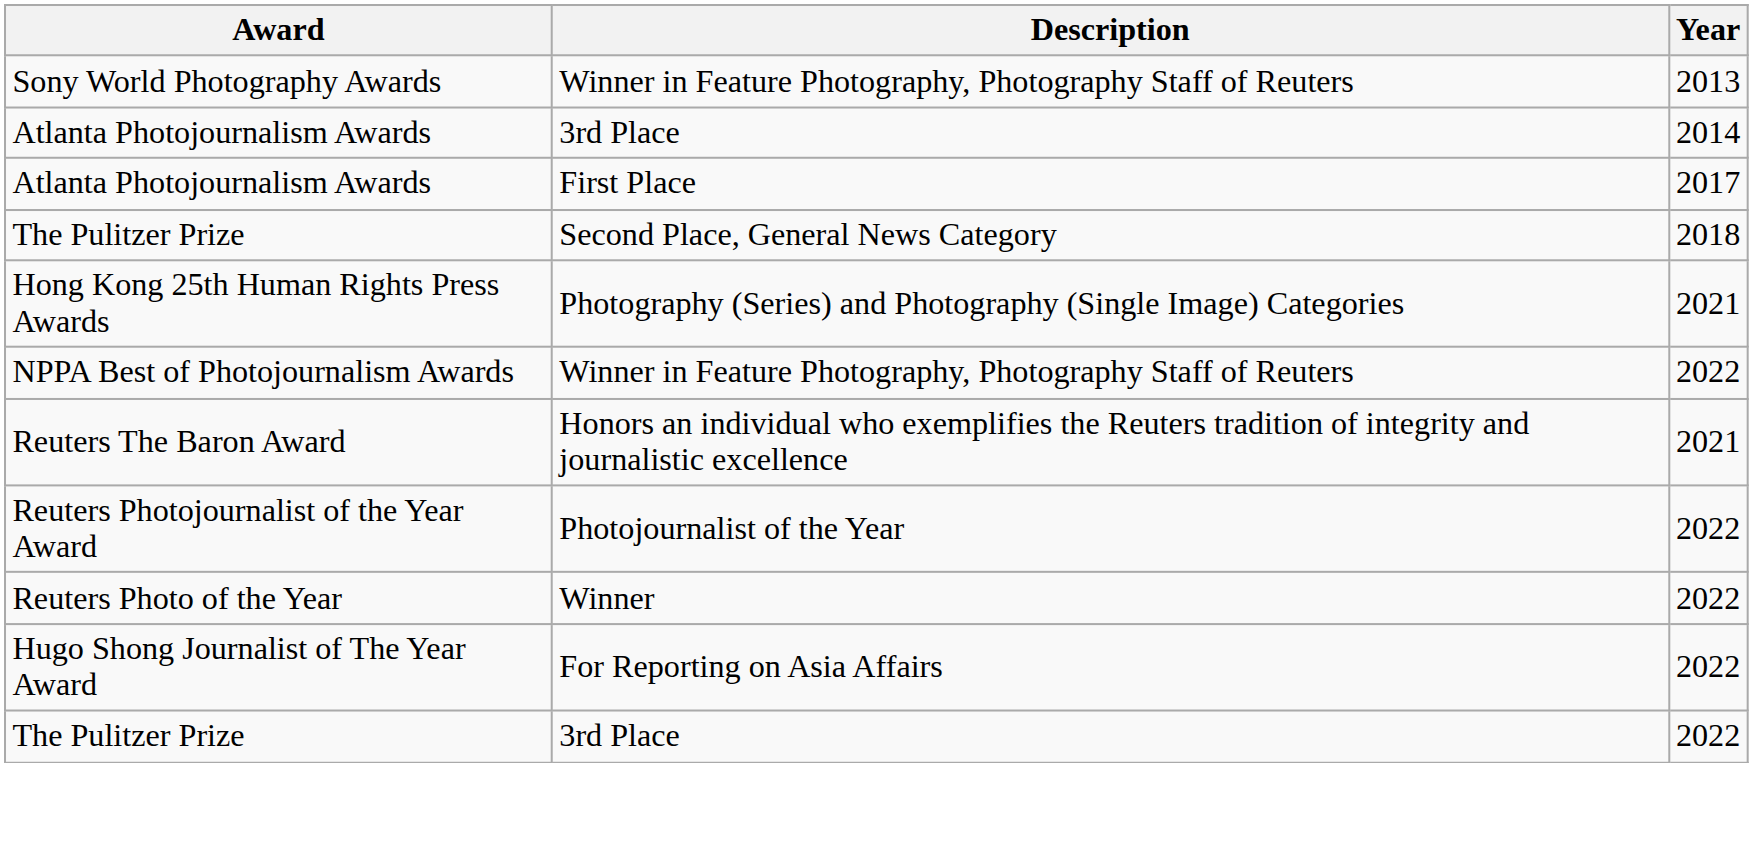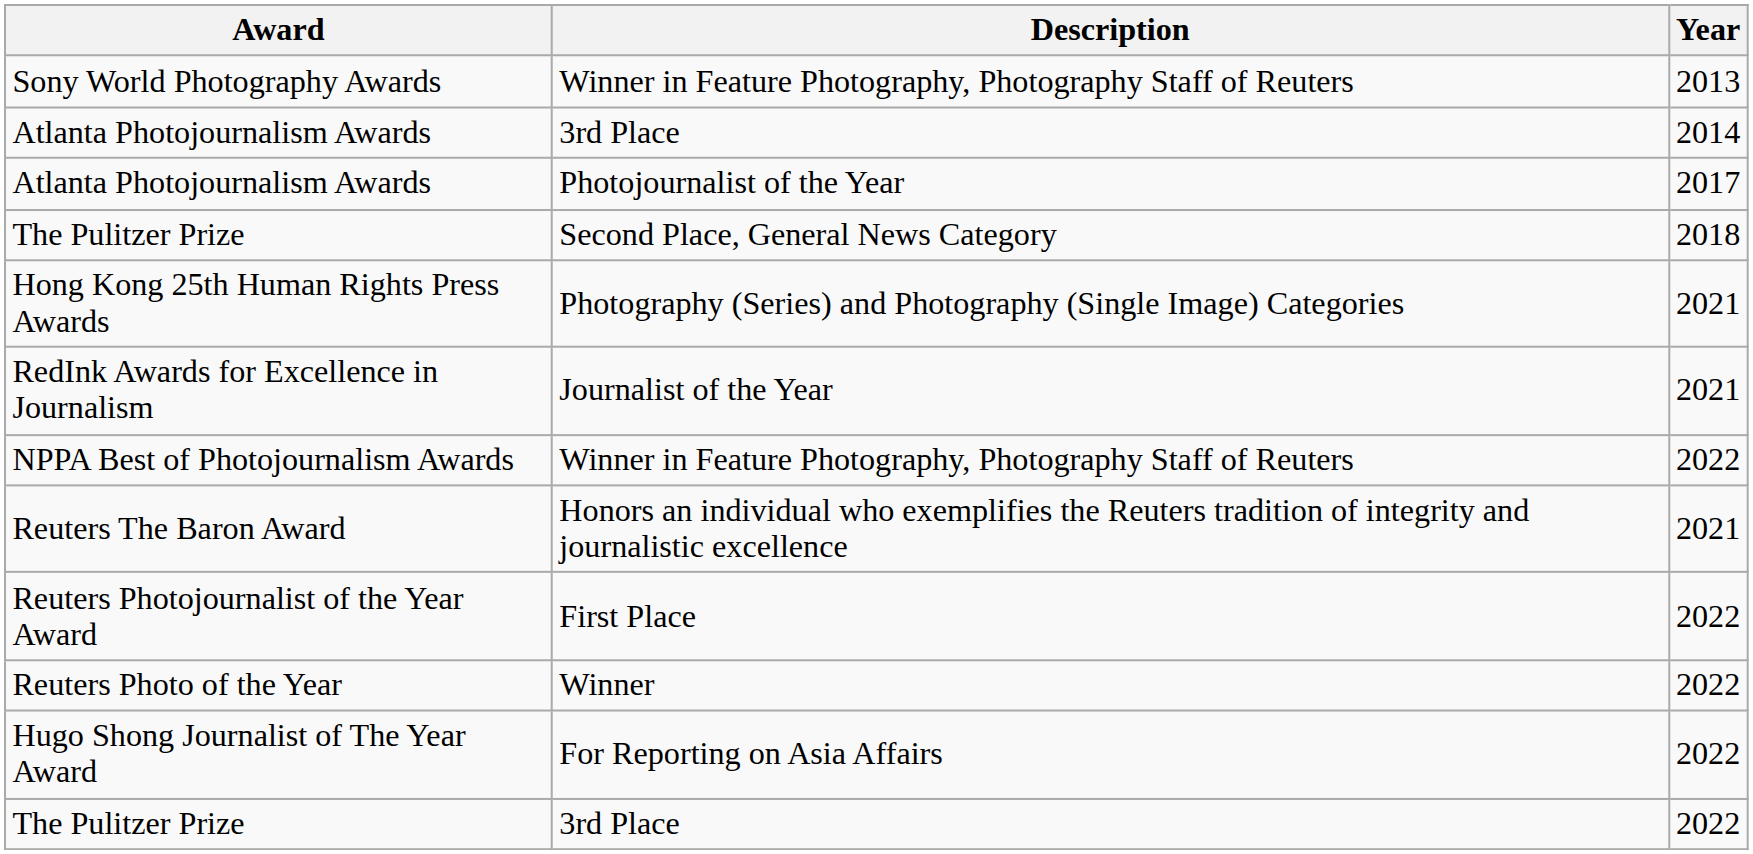Atlanta Photojournalism Awards / 2017 | Description: First Place -> Photojournalist of the Year
+ row: RedInk Awards for Excellence in Journalism | Journalist of the Year | 2021
Reuters Photojournalist of the Year Award | Description: Photojournalist of the Year -> First Place
